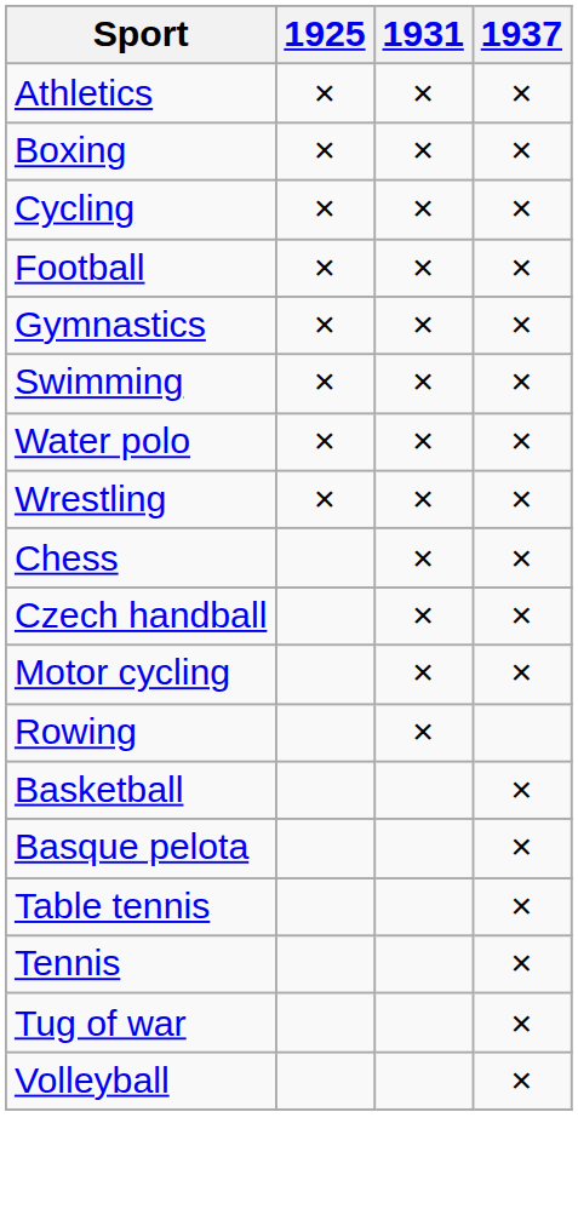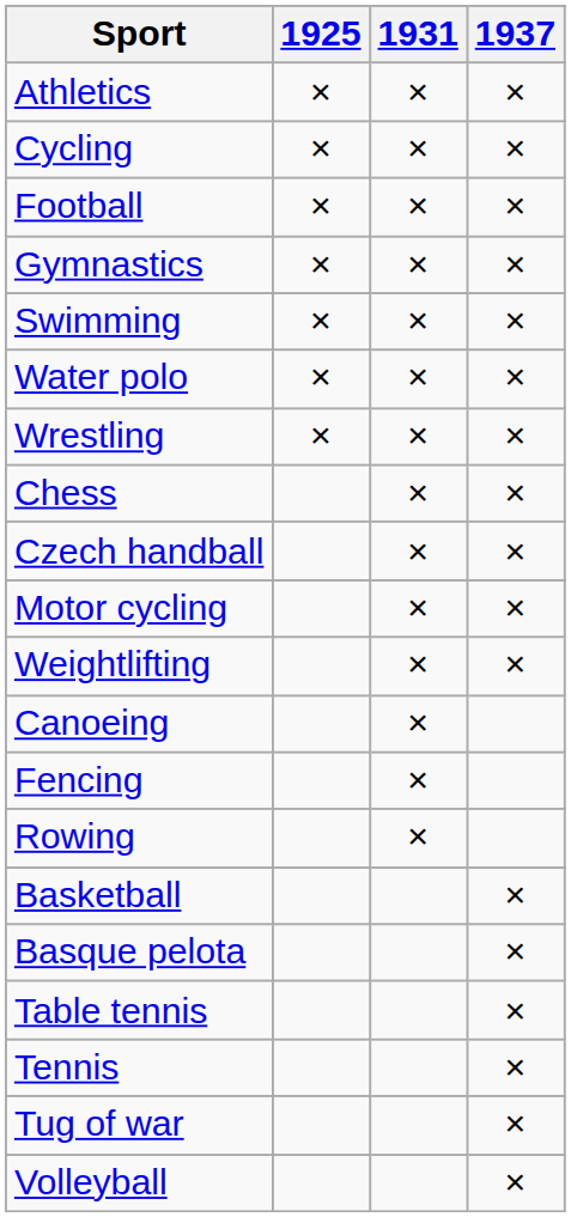- row: Boxing | × | × | ×
+ row: Weightlifting | × | ×
+ row: Canoeing | ×
+ row: Fencing | ×
